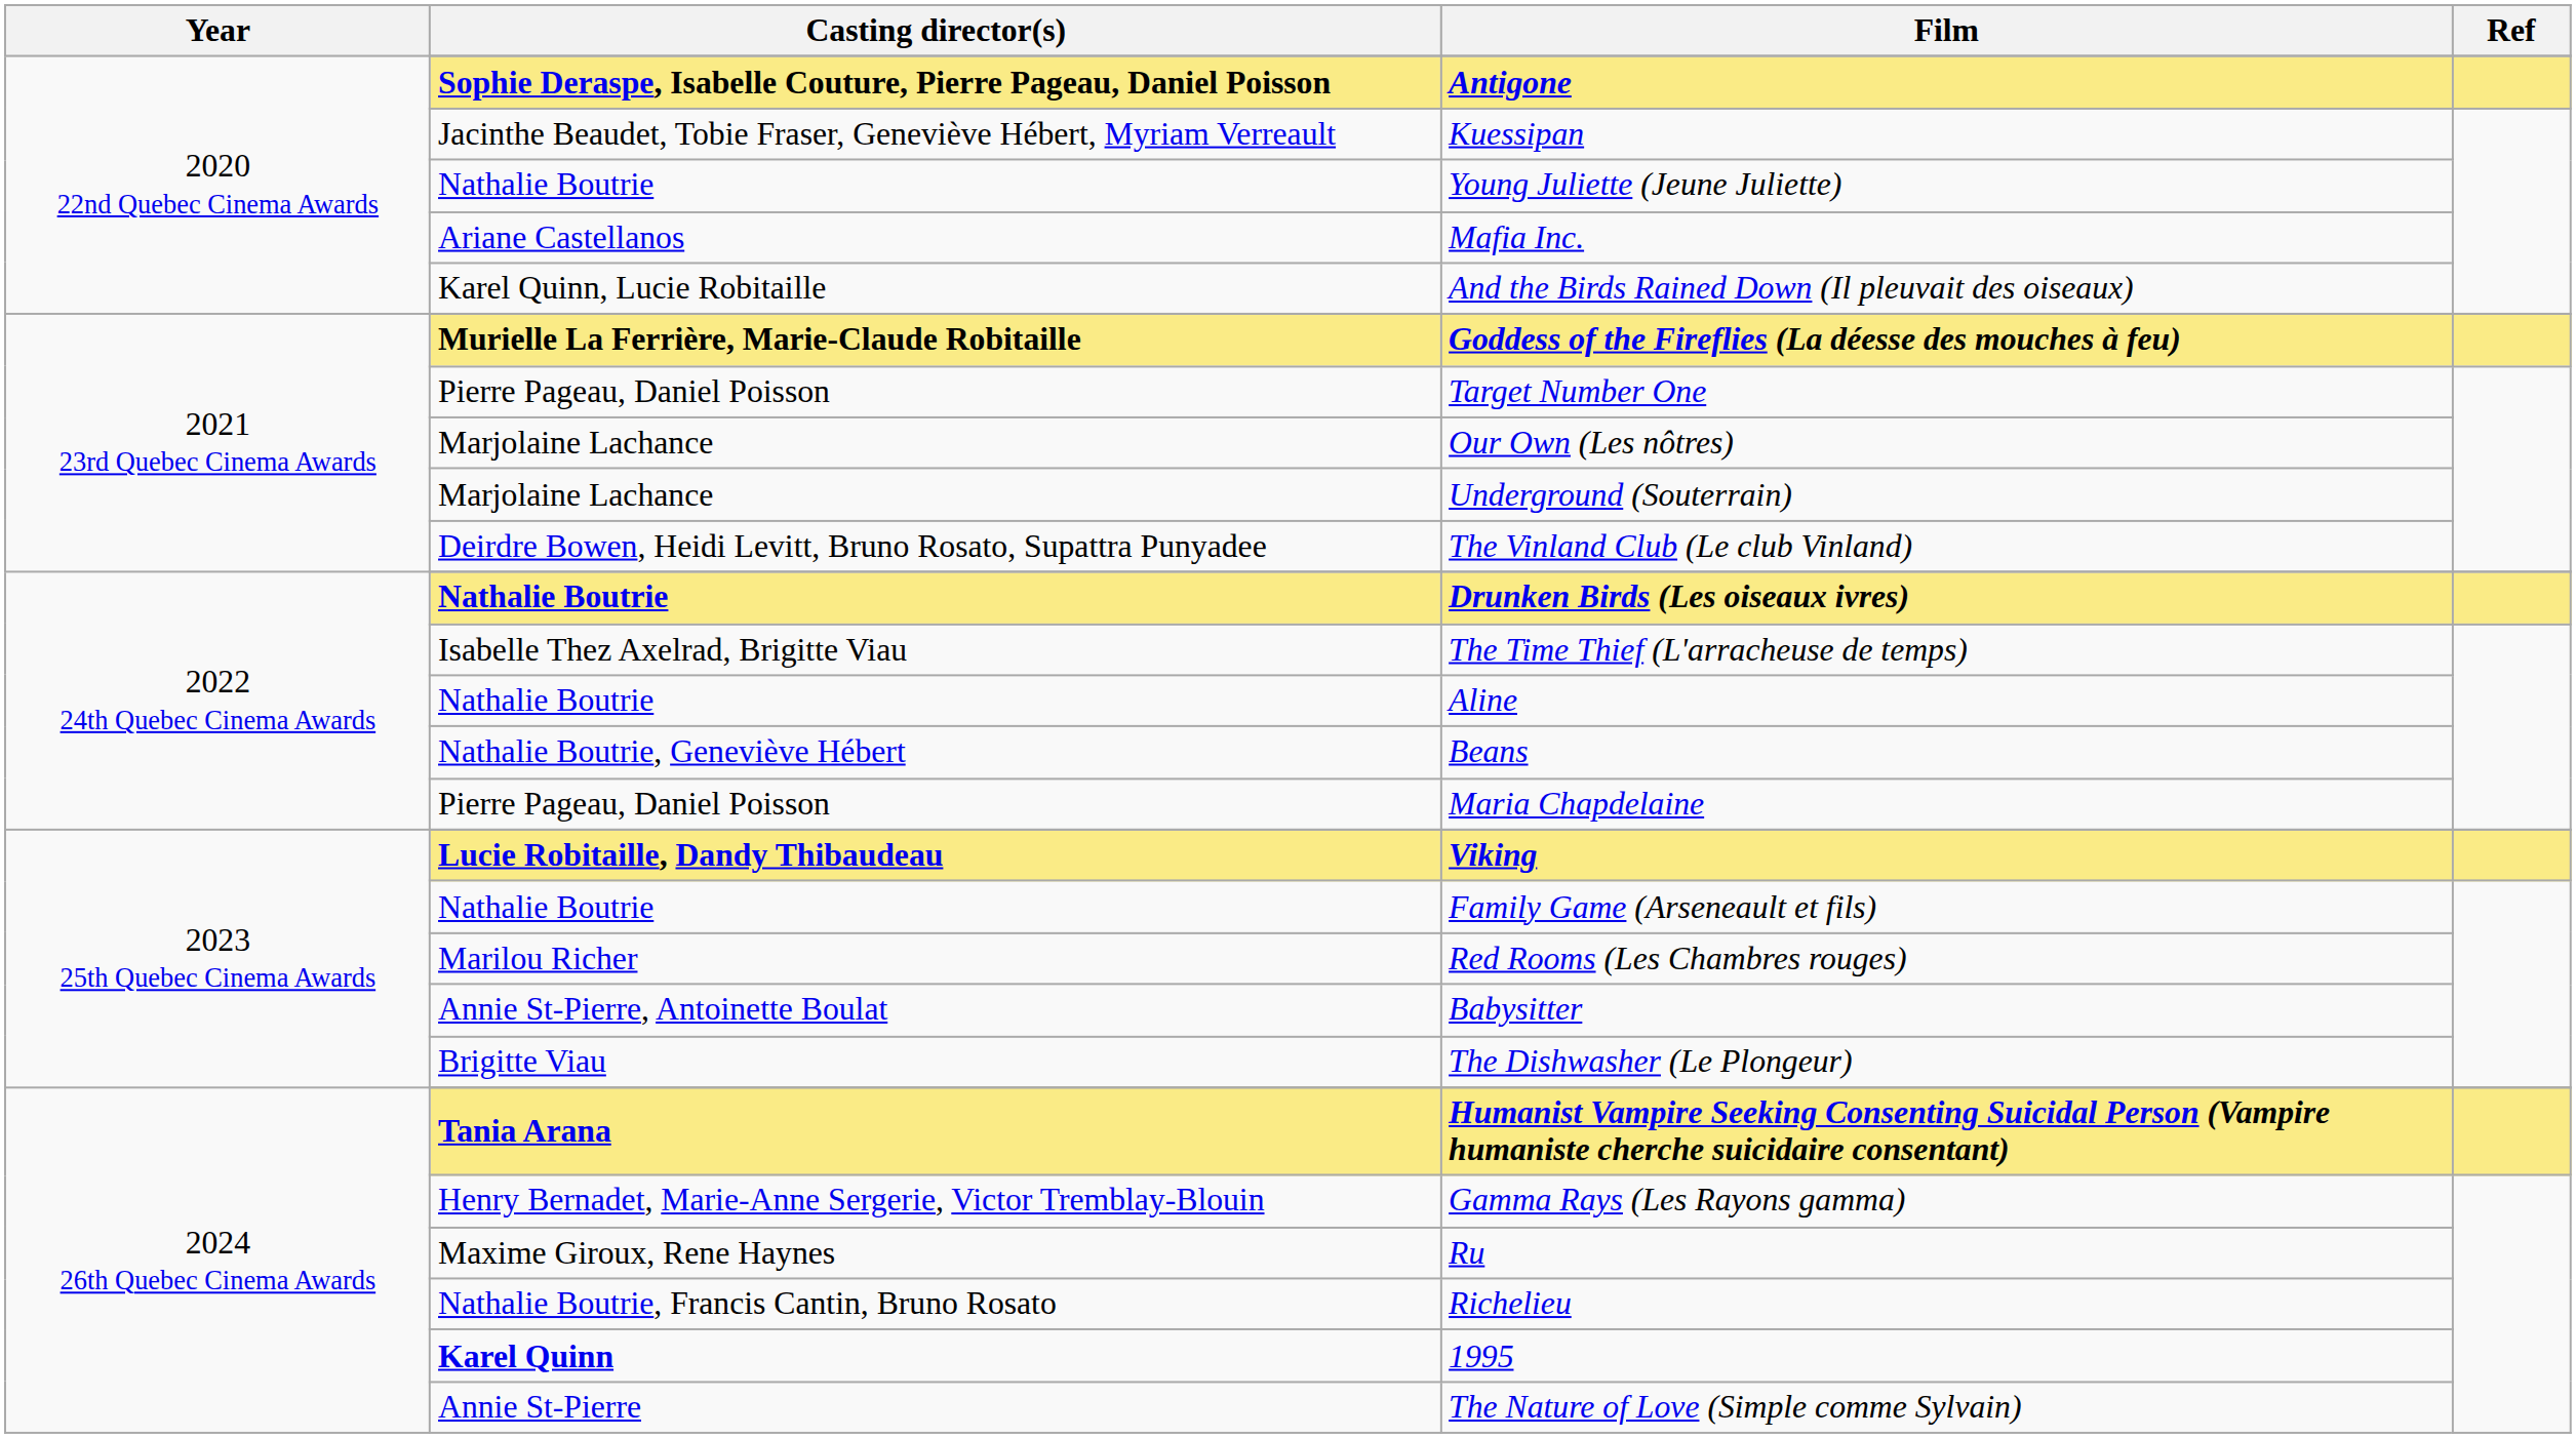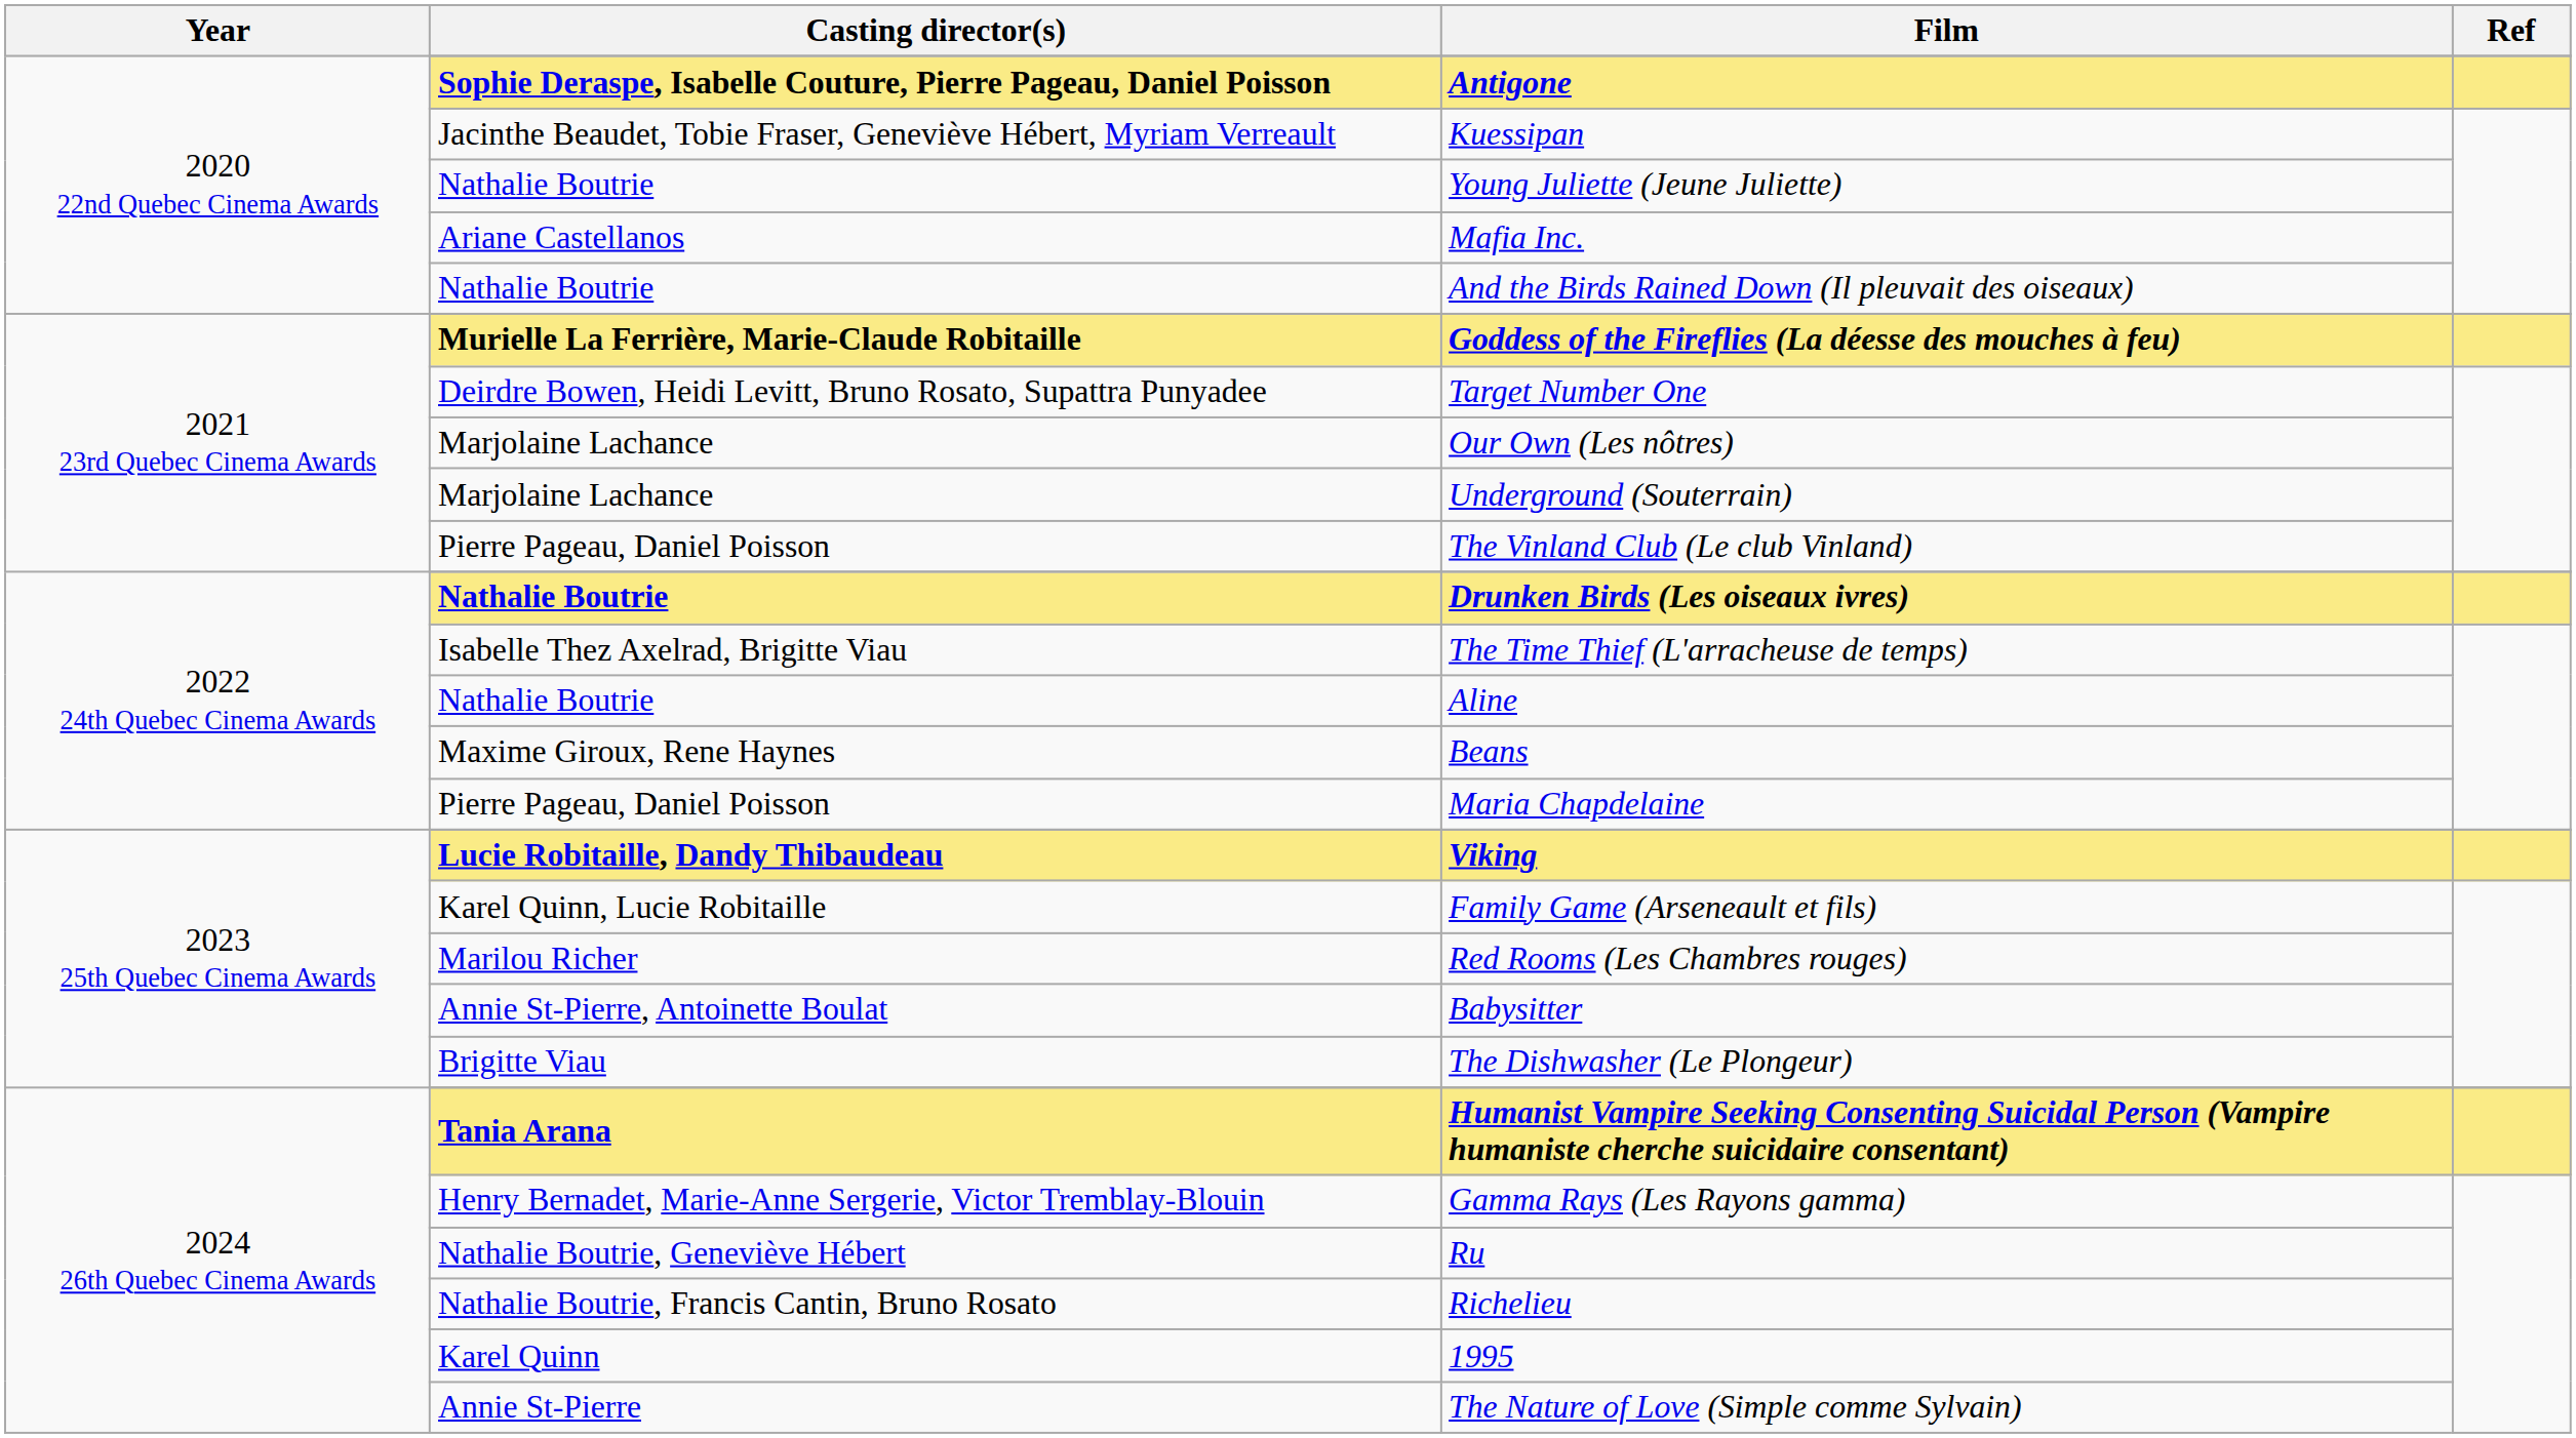And the Birds Rained Down (Il pleuvait des oiseaux) | Casting director(s): Karel Quinn, Lucie Robitaille -> Nathalie Boutrie
Target Number One | Casting director(s): Pierre Pageau, Daniel Poisson -> Deirdre Bowen, Heidi Levitt, Bruno Rosato, Supattra Punyadee
The Vinland Club (Le club Vinland) | Casting director(s): Deirdre Bowen, Heidi Levitt, Bruno Rosato, Supattra Punyadee -> Pierre Pageau, Daniel Poisson
Beans | Casting director(s): Nathalie Boutrie, Geneviève Hébert -> Maxime Giroux, Rene Haynes
Family Game (Arseneault et fils) | Casting director(s): Nathalie Boutrie -> Karel Quinn, Lucie Robitaille
Ru | Casting director(s): Maxime Giroux, Rene Haynes -> Nathalie Boutrie, Geneviève Hébert
1995 | Casting director(s): bold -> normal
